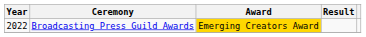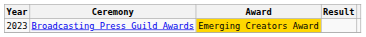Broadcasting Press Guild Awards | Year: 2022 -> 2023
